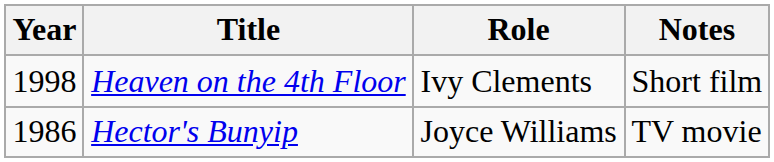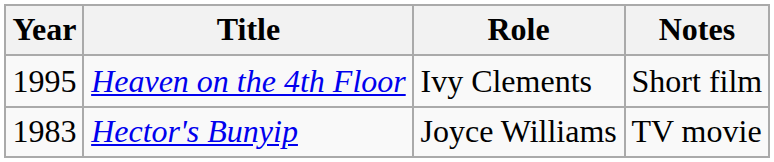Heaven on the 4th Floor | Year: 1998 -> 1995
Hector's Bunyip | Year: 1986 -> 1983
